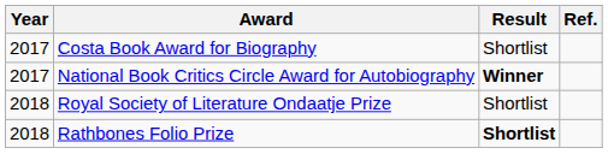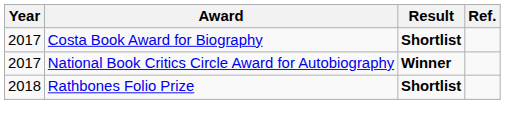Costa Book Award for Biography | Result: normal -> bold
- row: 2018 | Royal Society of Literature Ondaatje Prize | Shortlist
